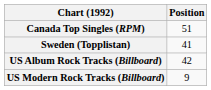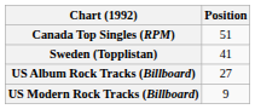US Album Rock Tracks (Billboard) | Position: 42 -> 27
